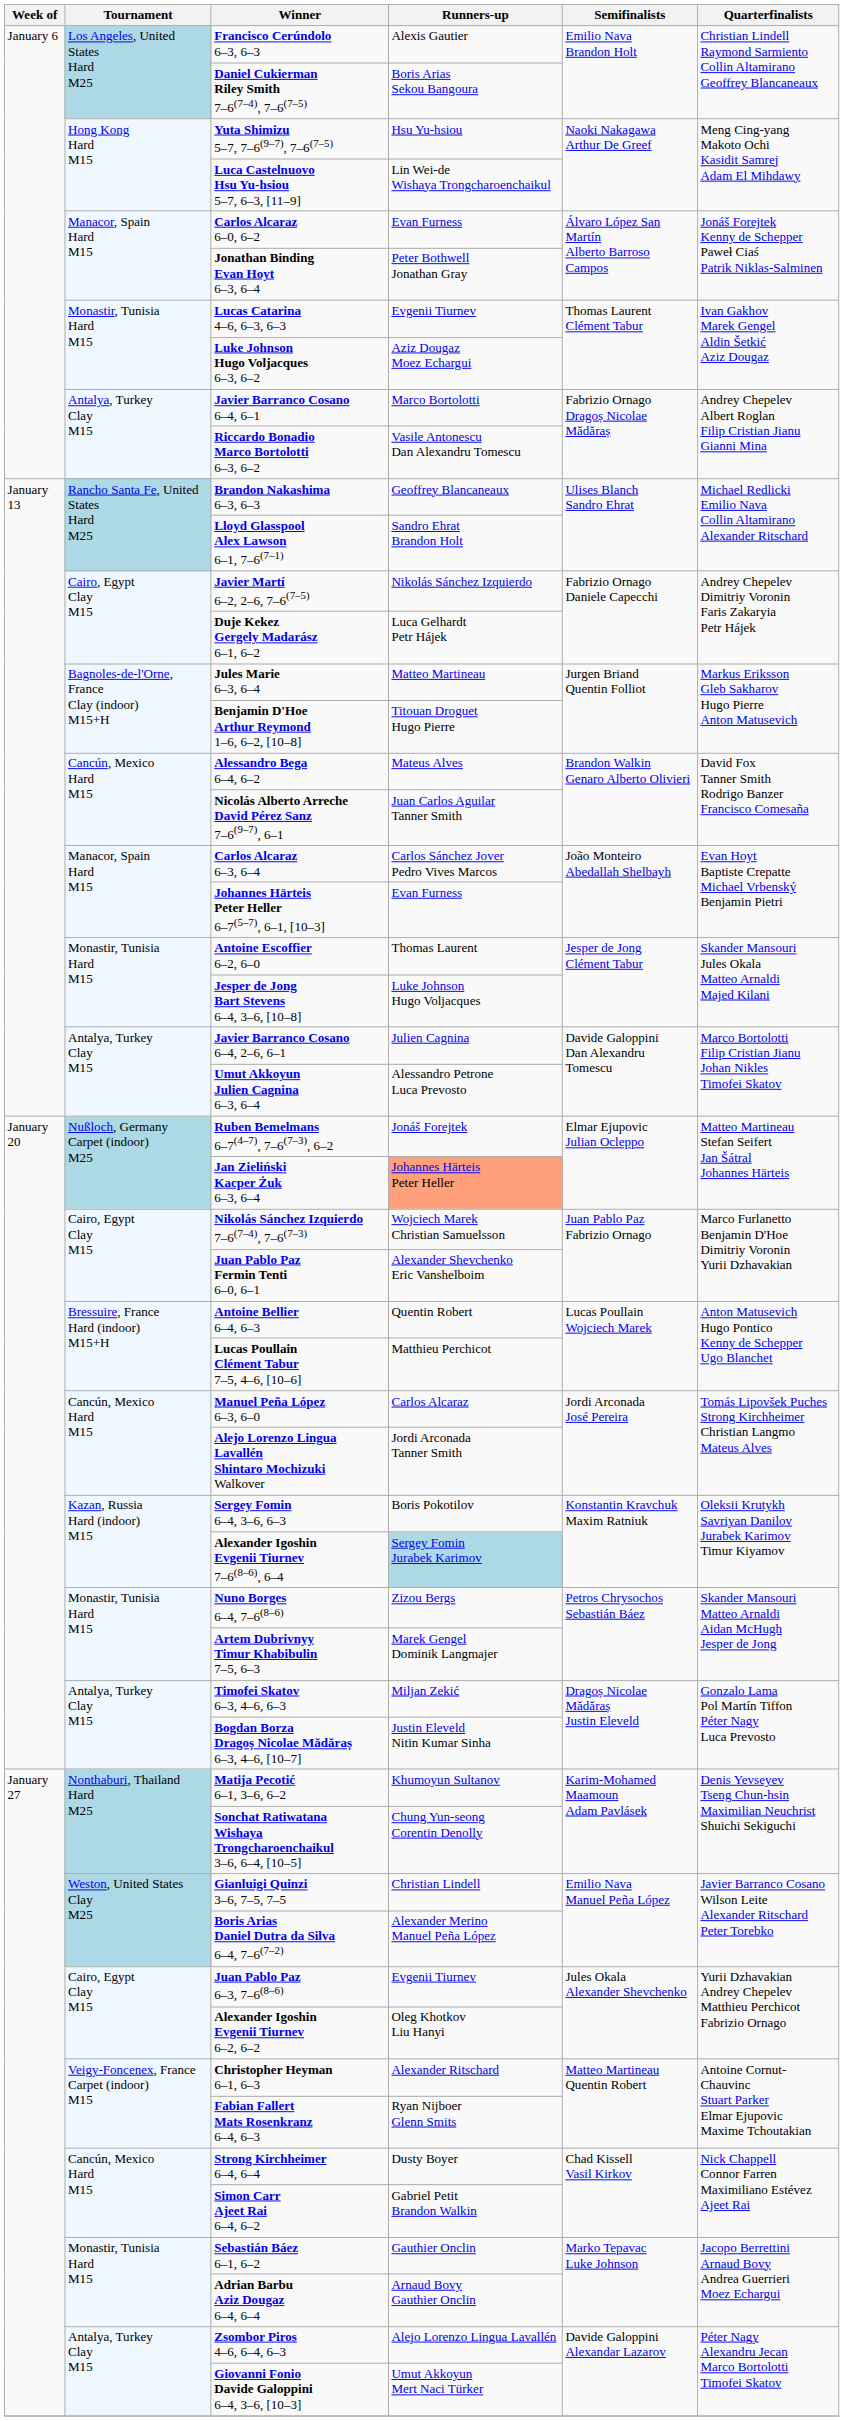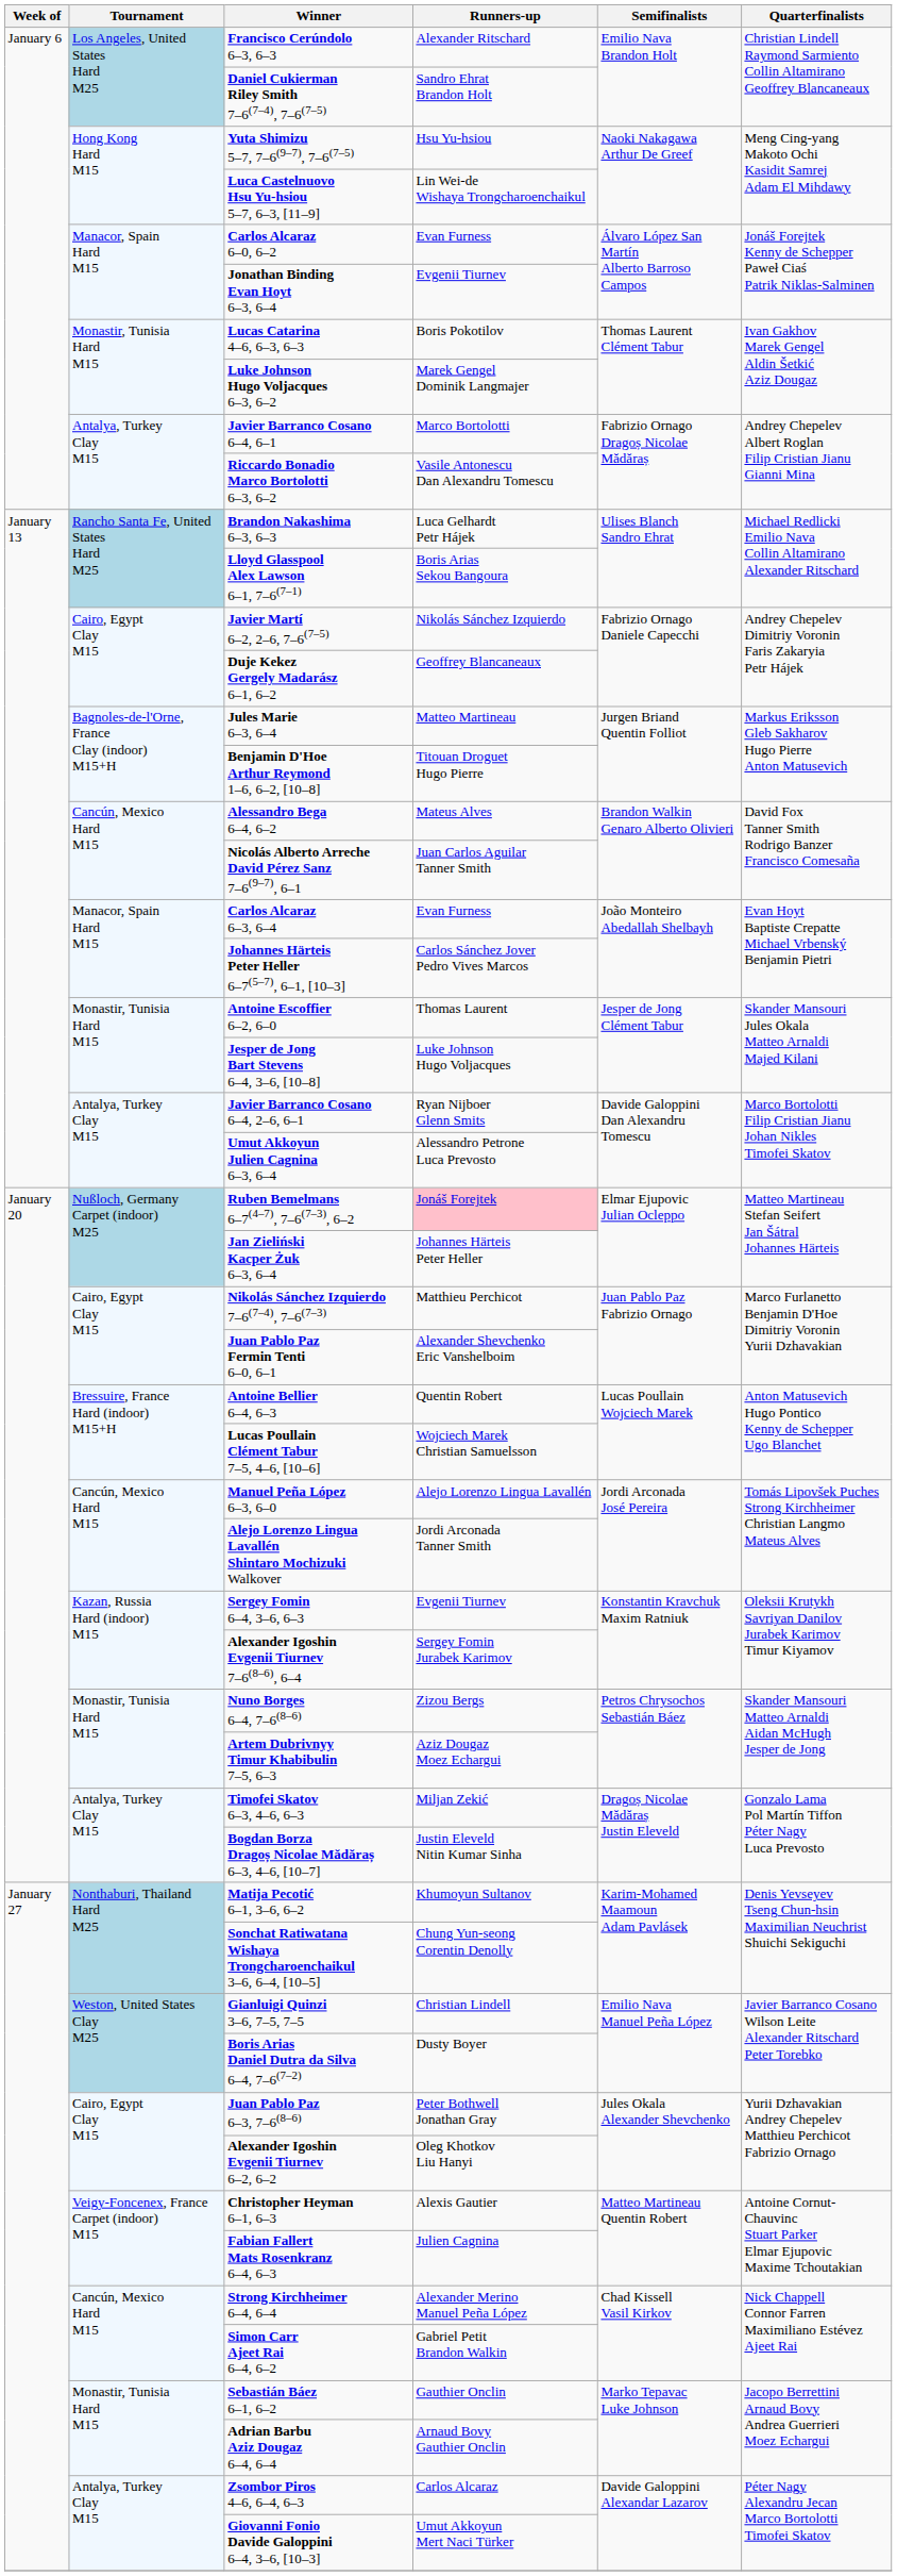Francisco Cerúndolo 6–3, 6–3 | Runners-up: Alexis Gautier -> Alexander Ritschard
Daniel Cukierman Riley Smith 7–6(7–4), 7–6(7–5) | Runners-up: Boris Arias Sekou Bangoura -> Sandro Ehrat Brandon Holt
Jonathan Binding Evan Hoyt 6–3, 6–4 | Runners-up: Peter Bothwell Jonathan Gray -> Evgenii Tiurnev
Lucas Catarina 4–6, 6–3, 6–3 | Runners-up: Evgenii Tiurnev -> Boris Pokotilov
Luke Johnson Hugo Voljacques 6–3, 6–2 | Runners-up: Aziz Dougaz Moez Echargui -> Marek Gengel Dominik Langmajer
Brandon Nakashima 6–3, 6–3 | Runners-up: Geoffrey Blancaneaux -> Luca Gelhardt Petr Hájek
Lloyd Glasspool Alex Lawson 6–1, 7–6(7–1) | Runners-up: Sandro Ehrat Brandon Holt -> Boris Arias Sekou Bangoura
Duje Kekez Gergely Madarász 6–1, 6–2 | Runners-up: Luca Gelhardt Petr Hájek -> Geoffrey Blancaneaux
Carlos Alcaraz 6–3, 6–4 | Runners-up: Carlos Sánchez Jover Pedro Vives Marcos -> Evan Furness
Johannes Härteis Peter Heller 6–7(5–7), 6–1, [10–3] | Runners-up: Evan Furness -> Carlos Sánchez Jover Pedro Vives Marcos
Javier Barranco Cosano 6–4, 2–6, 6–1 | Runners-up: Julien Cagnina -> Ryan Nijboer Glenn Smits
Ruben Bemelmans 6–7(4–7), 7–6(7–3), 6–2 | Runners-up: no background -> pink background
Jan Zieliński Kacper Żuk 6–3, 6–4 | Runners-up: lightsalmon background -> no background
Nikolás Sánchez Izquierdo 7–6(7–4), 7–6(7–3) | Runners-up: Wojciech Marek Christian Samuelsson -> Matthieu Perchicot
Lucas Poullain Clément Tabur 7–5, 4–6, [10–6] | Runners-up: Matthieu Perchicot -> Wojciech Marek Christian Samuelsson
Manuel Peña López 6–3, 6–0 | Runners-up: Carlos Alcaraz -> Alejo Lorenzo Lingua Lavallén
Sergey Fomin 6–4, 3–6, 6–3 | Runners-up: Boris Pokotilov -> Evgenii Tiurnev
Alexander Igoshin Evgenii Tiurnev 7–6(8–6), 6–4 | Runners-up: lightblue background -> no background
Artem Dubrivnyy Timur Khabibulin 7–5, 6–3 | Runners-up: Marek Gengel Dominik Langmajer -> Aziz Dougaz Moez Echargui
Boris Arias Daniel Dutra da Silva 6–4, 7–6(7–2) | Runners-up: Alexander Merino Manuel Peña López -> Dusty Boyer
Juan Pablo Paz 6–3, 7–6(8–6) | Runners-up: Evgenii Tiurnev -> Peter Bothwell Jonathan Gray
Christopher Heyman 6–1, 6–3 | Runners-up: Alexander Ritschard -> Alexis Gautier
Fabian Fallert Mats Rosenkranz 6–4, 6–3 | Runners-up: Ryan Nijboer Glenn Smits -> Julien Cagnina
Strong Kirchheimer 6–4, 6–4 | Runners-up: Dusty Boyer -> Alexander Merino Manuel Peña López
Zsombor Piros 4–6, 6–4, 6–3 | Runners-up: Alejo Lorenzo Lingua Lavallén -> Carlos Alcaraz
